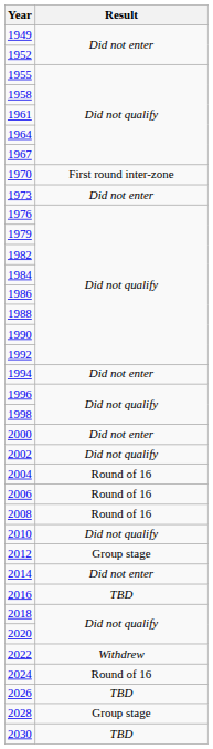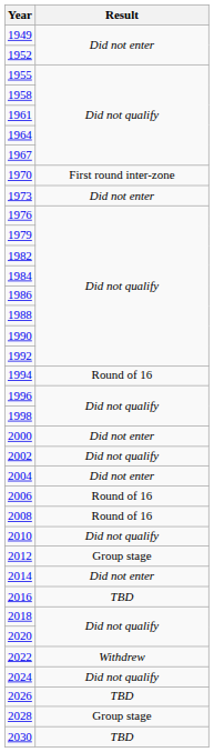1994 | Result: Did not enter -> Round of 16
2004 | Result: Round of 16 -> Did not enter
2024 | Result: Round of 16 -> Did not qualify
